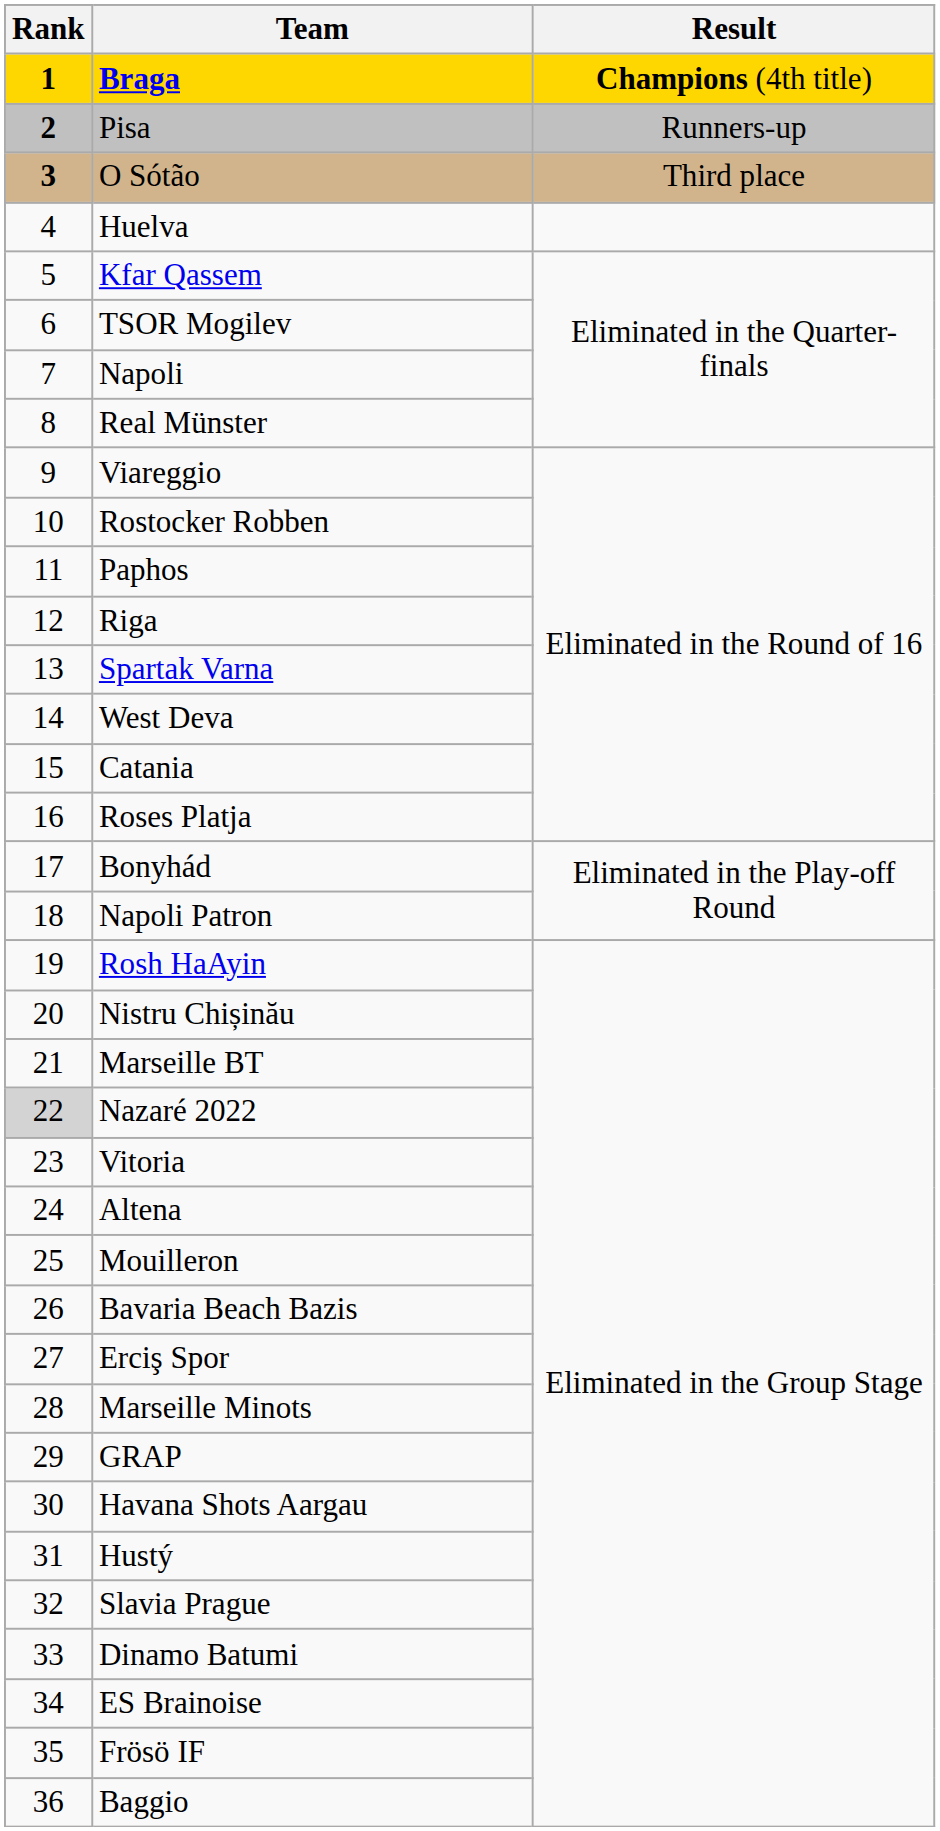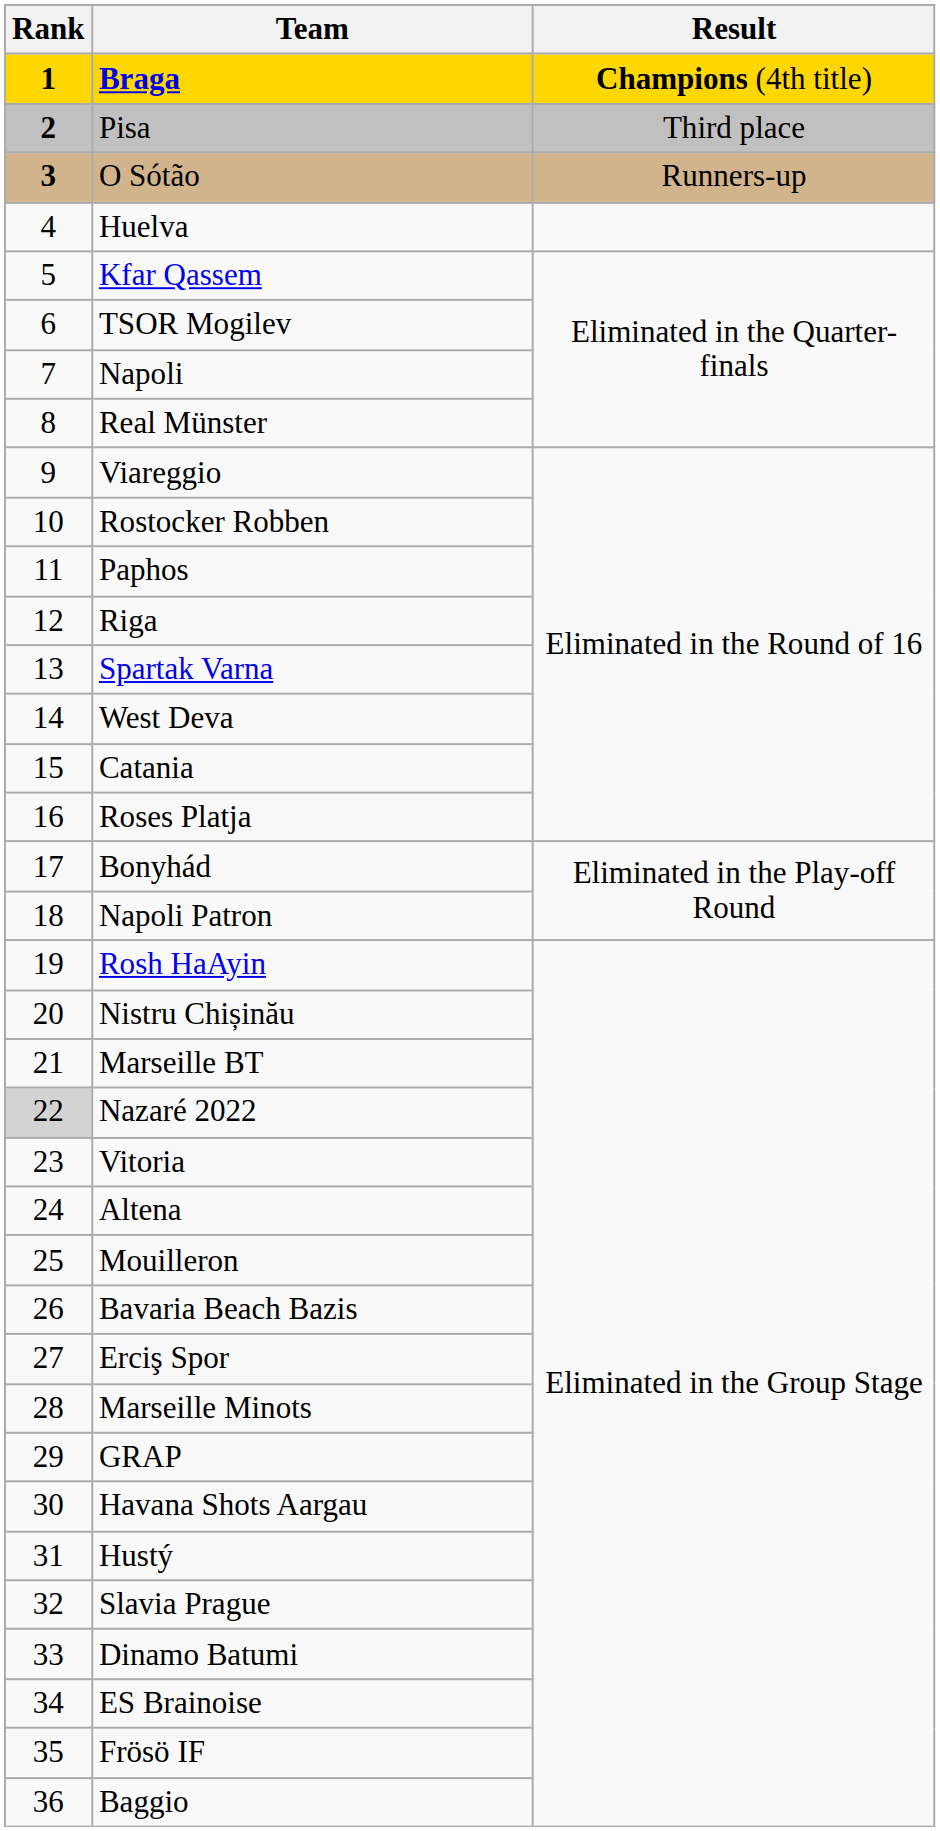Pisa | Result: Runners-up -> Third place
O Sótão | Result: Third place -> Runners-up
